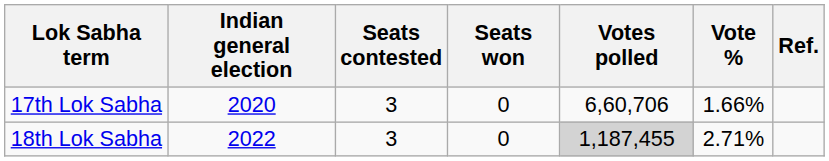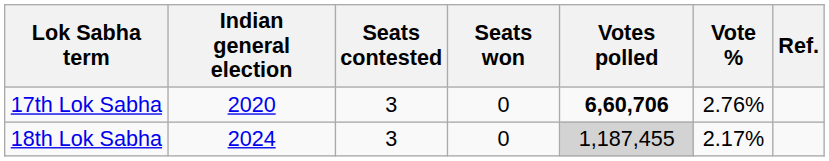17th Lok Sabha | Votes polled: normal -> bold
17th Lok Sabha | Vote %: 1.66% -> 2.76%
18th Lok Sabha | Indian general election: 2022 -> 2024
18th Lok Sabha | Vote %: 2.71% -> 2.17%
